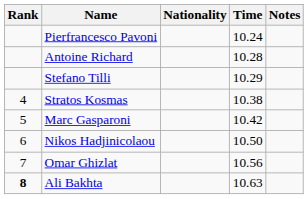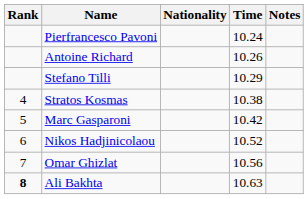Antoine Richard | Time: 10.28 -> 10.26
Nikos Hadjinicolaou | Time: 10.50 -> 10.52
